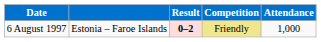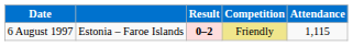6 August 1997 | Attendance: 1,000 -> 1,115
